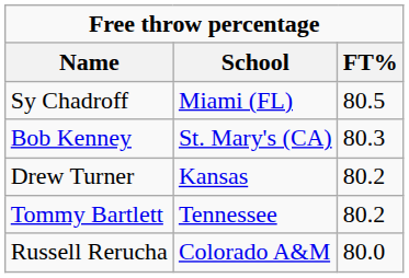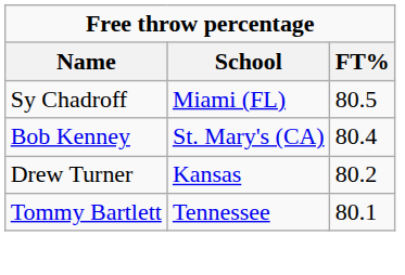Bob Kenney | FT%: 80.3 -> 80.4
Tommy Bartlett | FT%: 80.2 -> 80.1
- row: Russell Rerucha | Colorado A&M | 80.0
